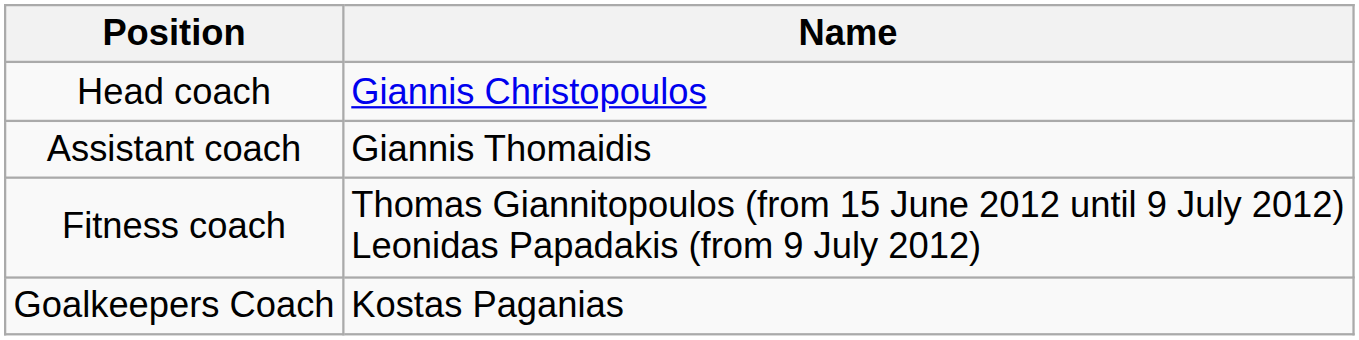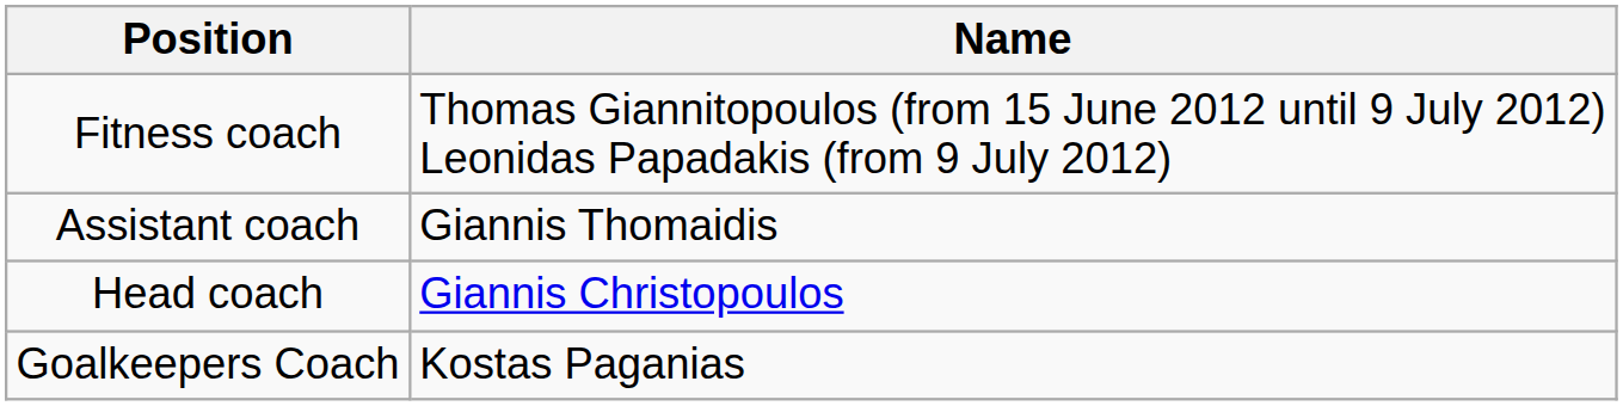rows swapped: Head coach <-> Fitness coach
